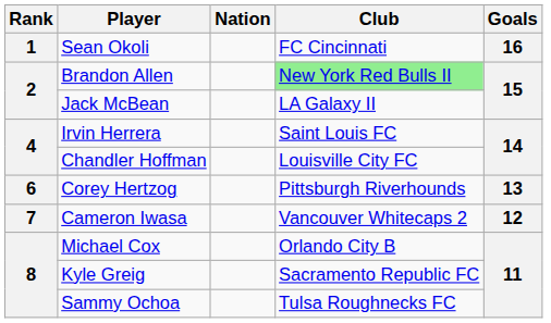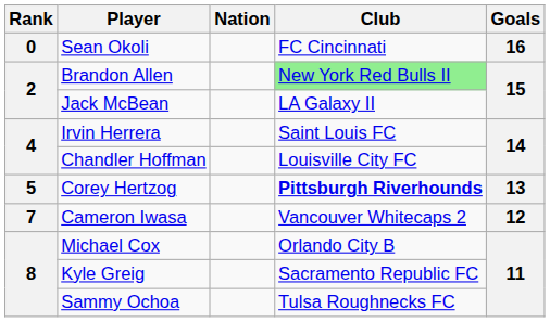Sean Okoli | Rank: 1 -> 0
Corey Hertzog | Rank: 6 -> 5
Corey Hertzog | Club: normal -> bold
